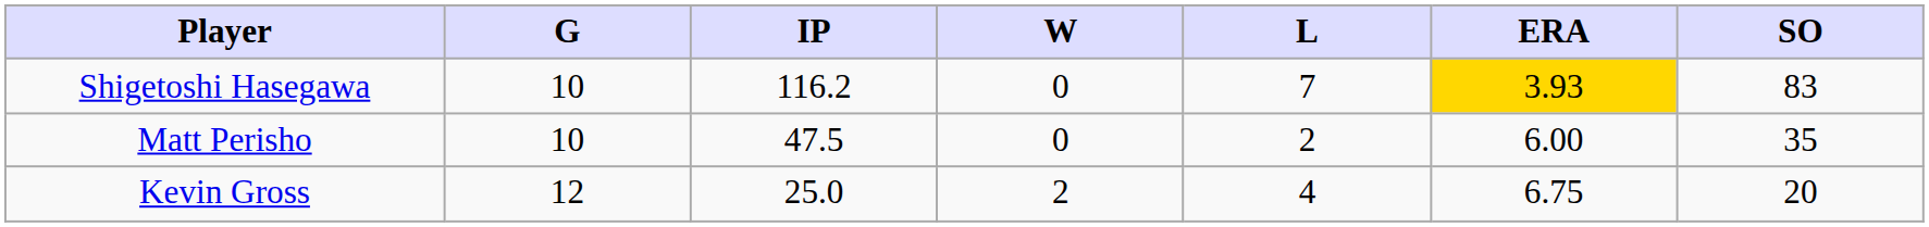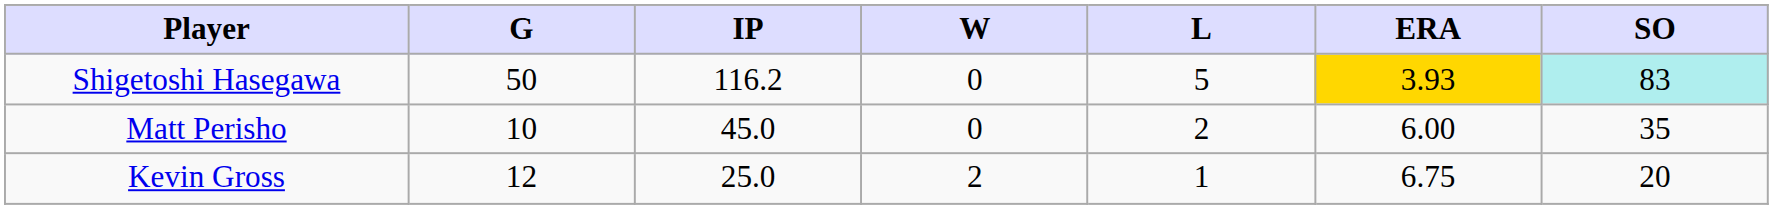Shigetoshi Hasegawa | G: 10 -> 50
Shigetoshi Hasegawa | L: 7 -> 5
Shigetoshi Hasegawa | SO: no background -> paleturquoise background
Matt Perisho | IP: 47.5 -> 45.0
Kevin Gross | L: 4 -> 1
